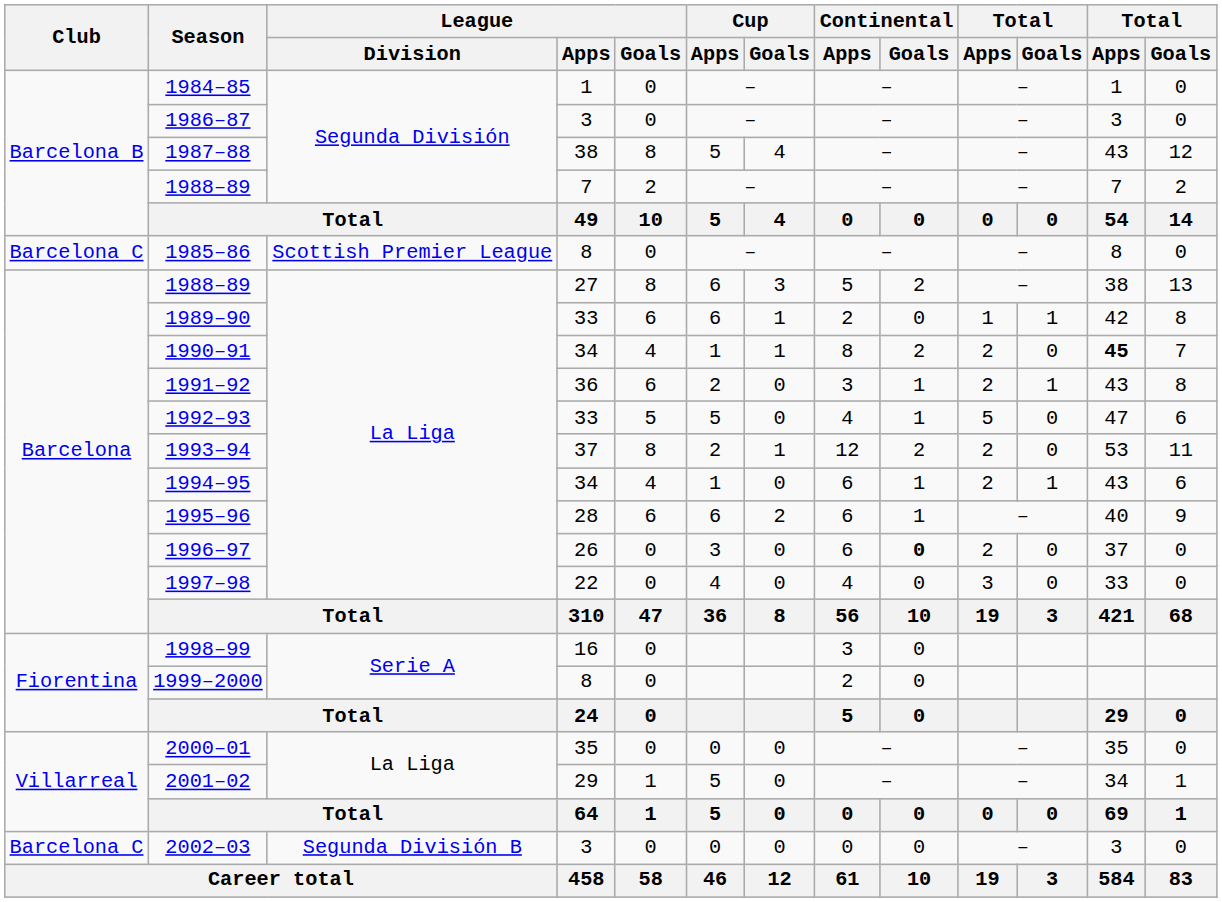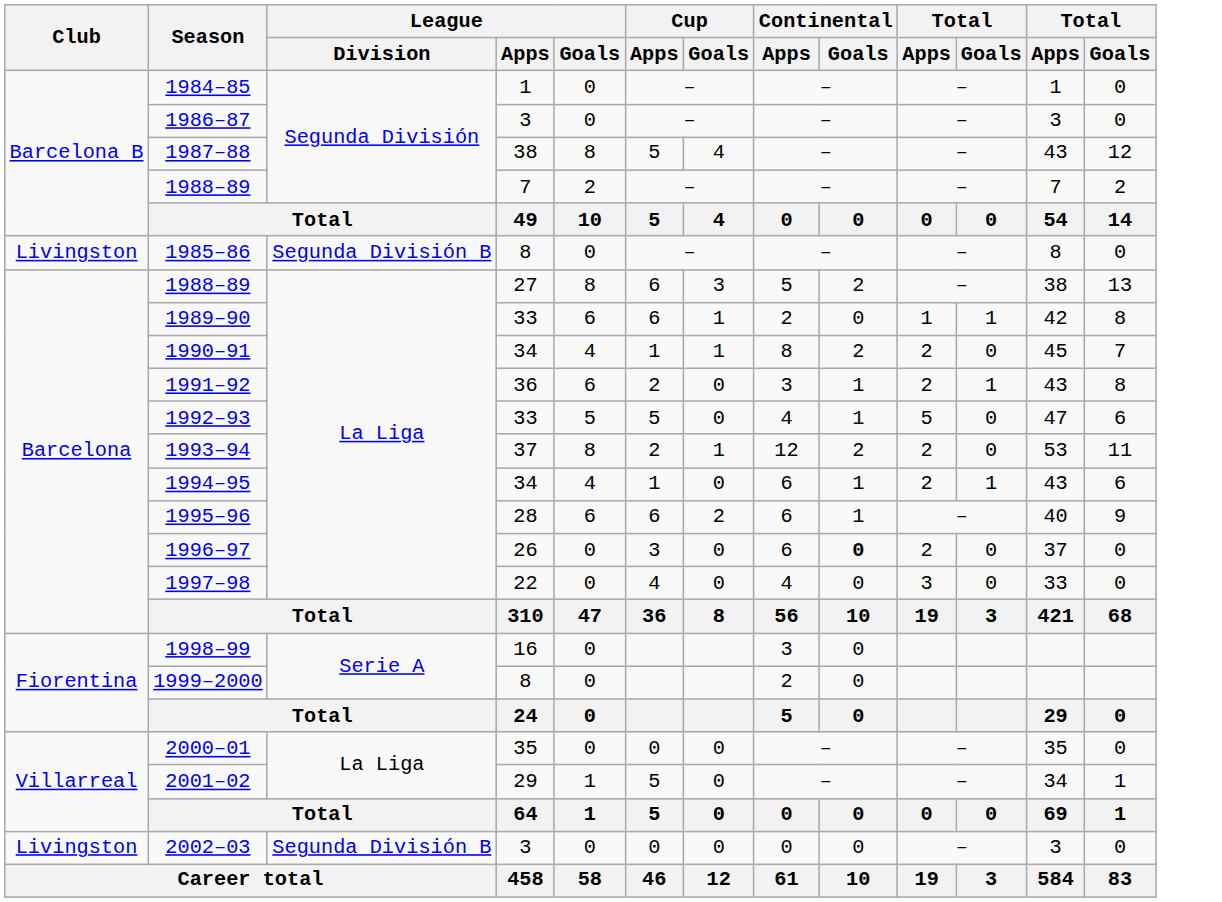1985–86 | Club: Barcelona C -> Livingston
1985–86 | League / Division: Scottish Premier League -> Segunda División B
1990–91 | column 12: bold -> normal
2002–03 | Club: Barcelona C -> Livingston
